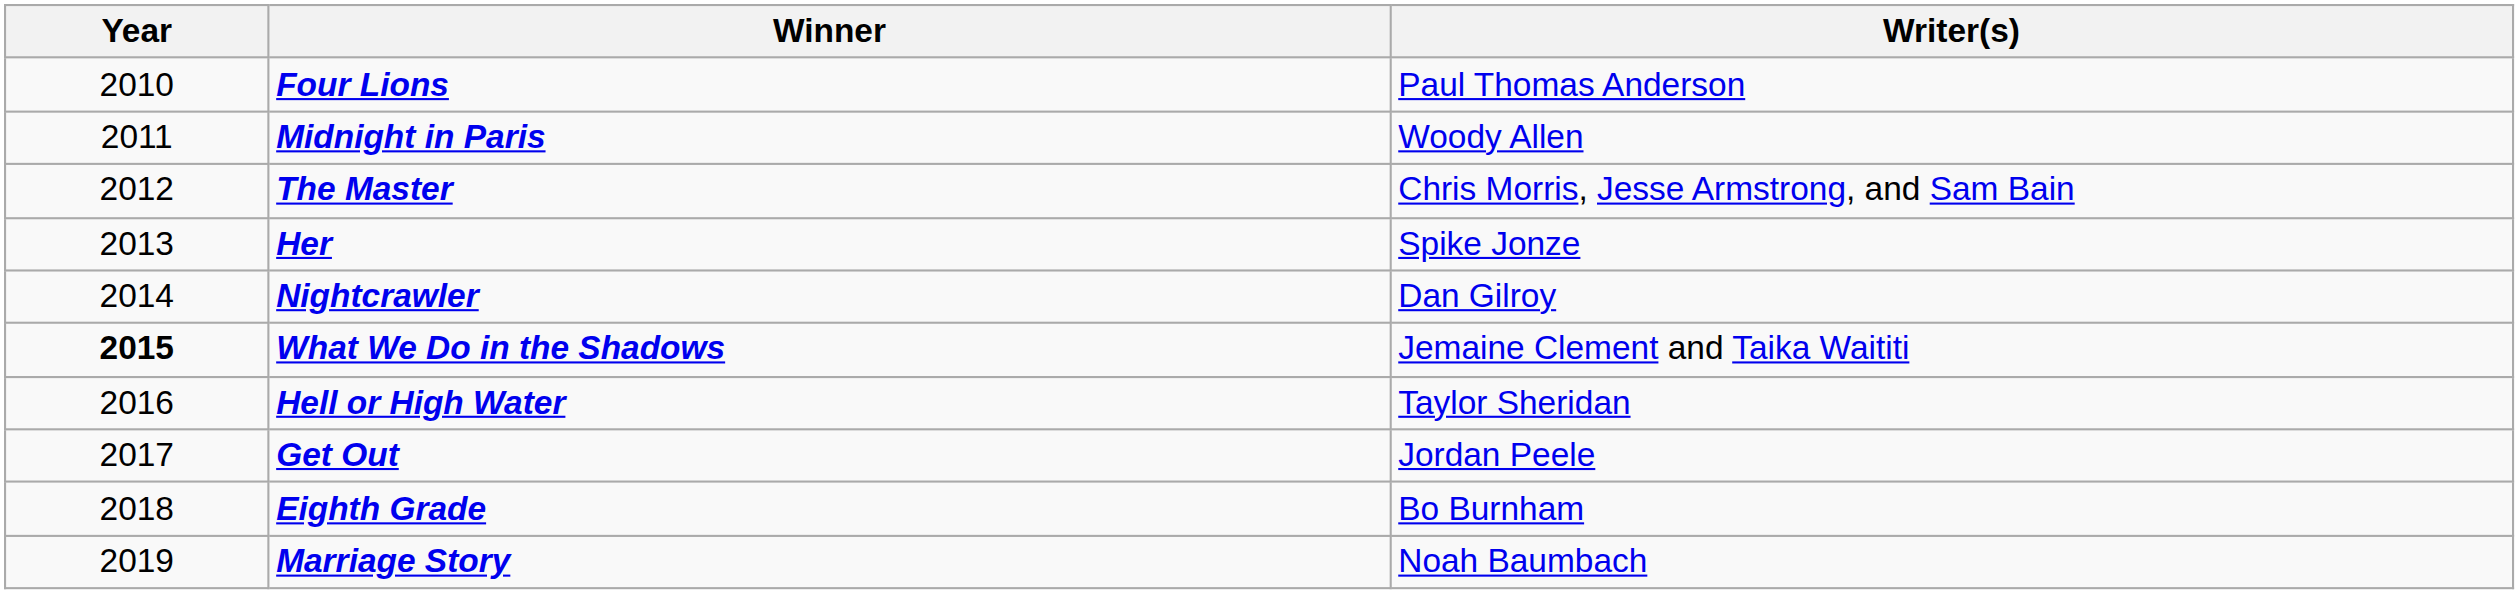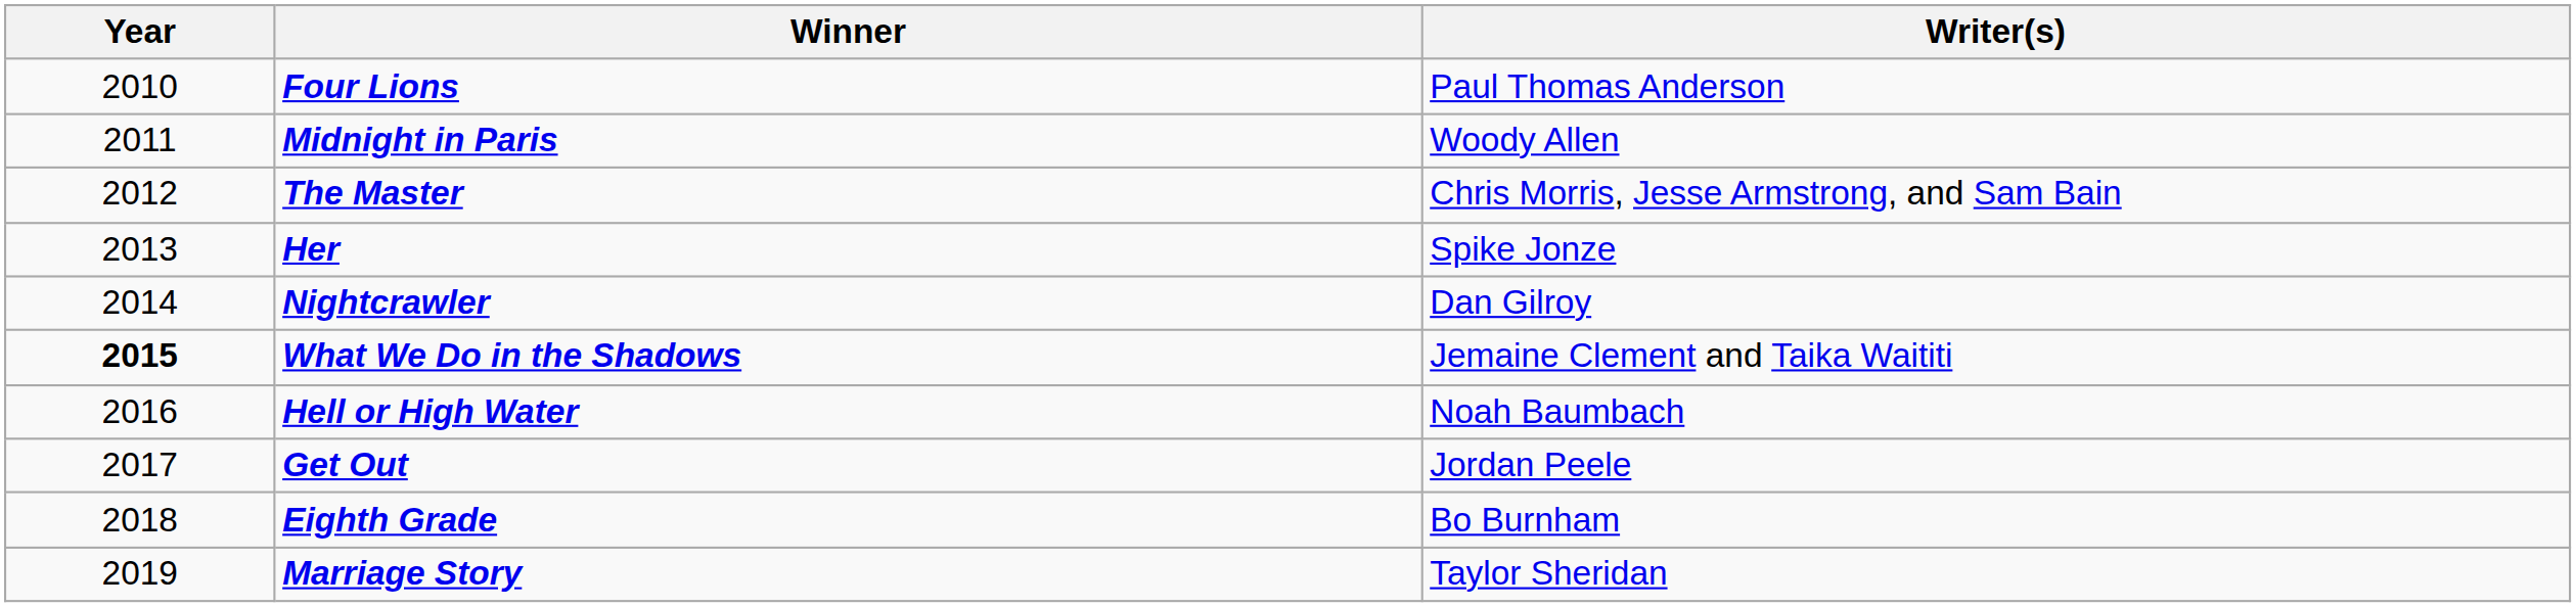Hell or High Water | Writer(s): Taylor Sheridan -> Noah Baumbach
Marriage Story | Writer(s): Noah Baumbach -> Taylor Sheridan
